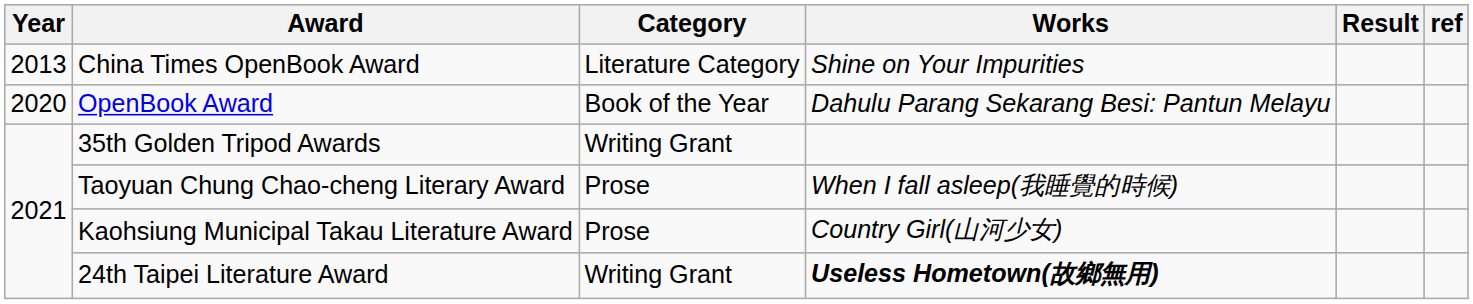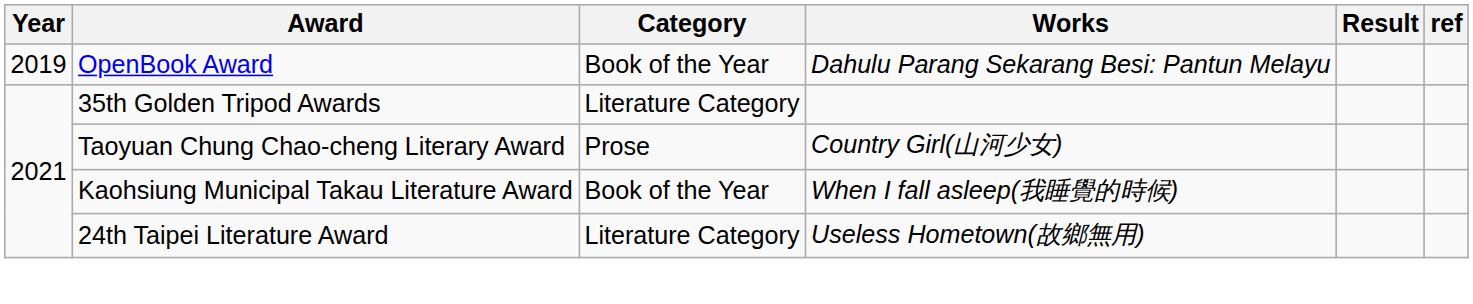- row: 2013 | China Times OpenBook Award | Literature Category | Shine on Your Impurities
OpenBook Award | Year: 2020 -> 2019
35th Golden Tripod Awards | Category: Writing Grant -> Literature Category
Taoyuan Chung Chao-cheng Literary Award | Works: When I fall asleep(我睡覺的時候) -> Country Girl(山河少女)
Kaohsiung Municipal Takau Literature Award | Category: Prose -> Book of the Year
Kaohsiung Municipal Takau Literature Award | Works: Country Girl(山河少女) -> When I fall asleep(我睡覺的時候)
24th Taipei Literature Award | Category: Writing Grant -> Literature Category
24th Taipei Literature Award | Works: bold -> normal
